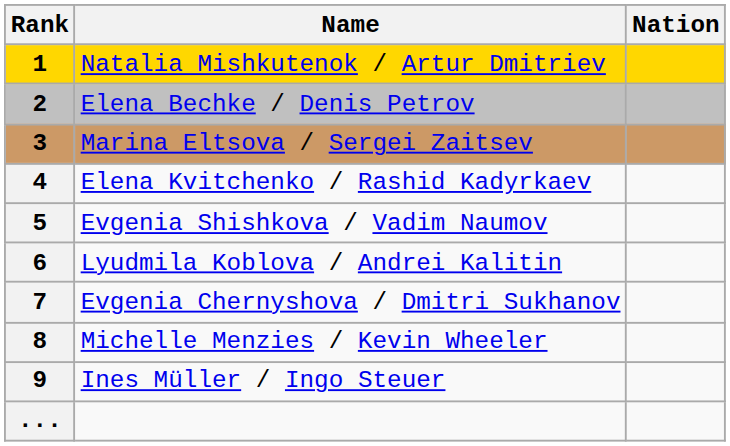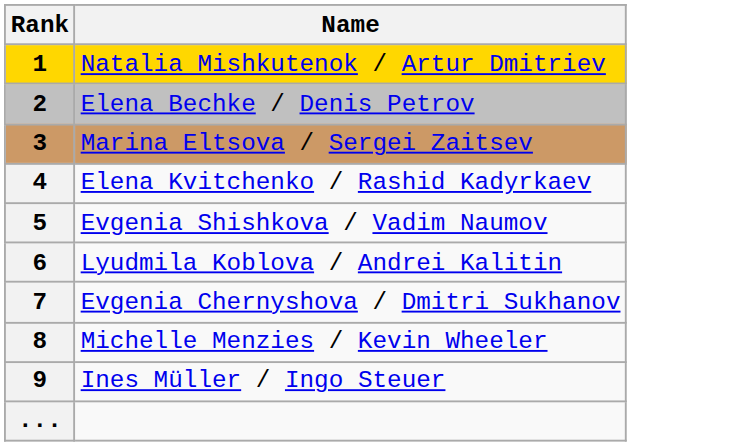- column: Nation
